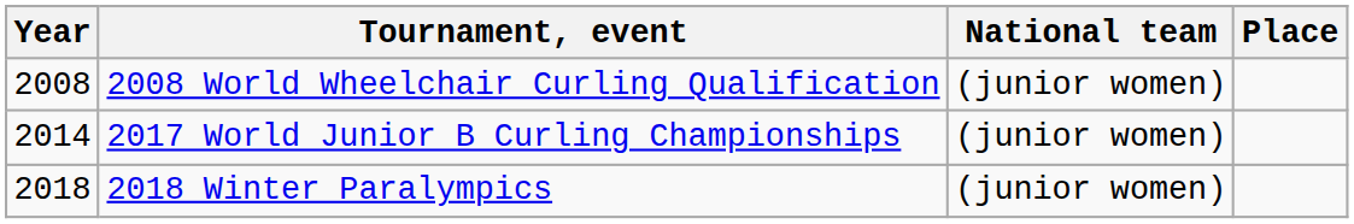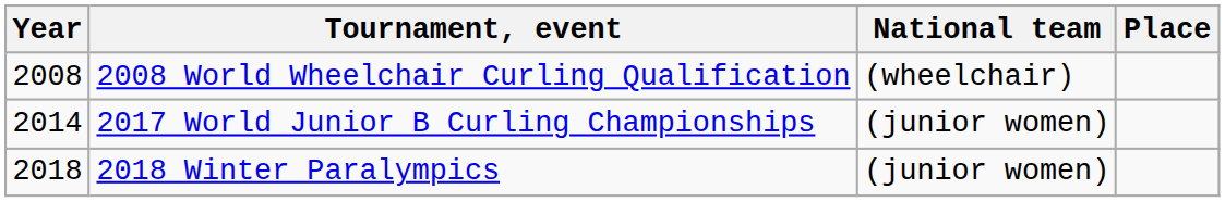2008 World Wheelchair Curling Qualification | National team: (junior women) -> (wheelchair)
